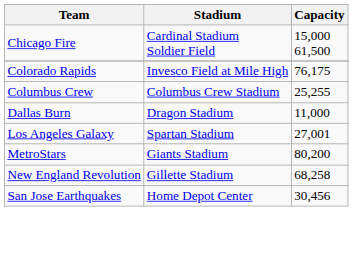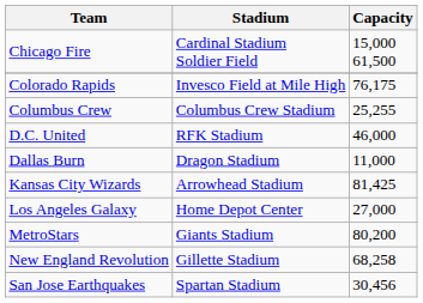+ row: D.C. United | RFK Stadium | 46,000
+ row: Kansas City Wizards | Arrowhead Stadium | 81,425
Los Angeles Galaxy | Stadium: Spartan Stadium -> Home Depot Center
Los Angeles Galaxy | Capacity: 27,001 -> 27,000
San Jose Earthquakes | Stadium: Home Depot Center -> Spartan Stadium
